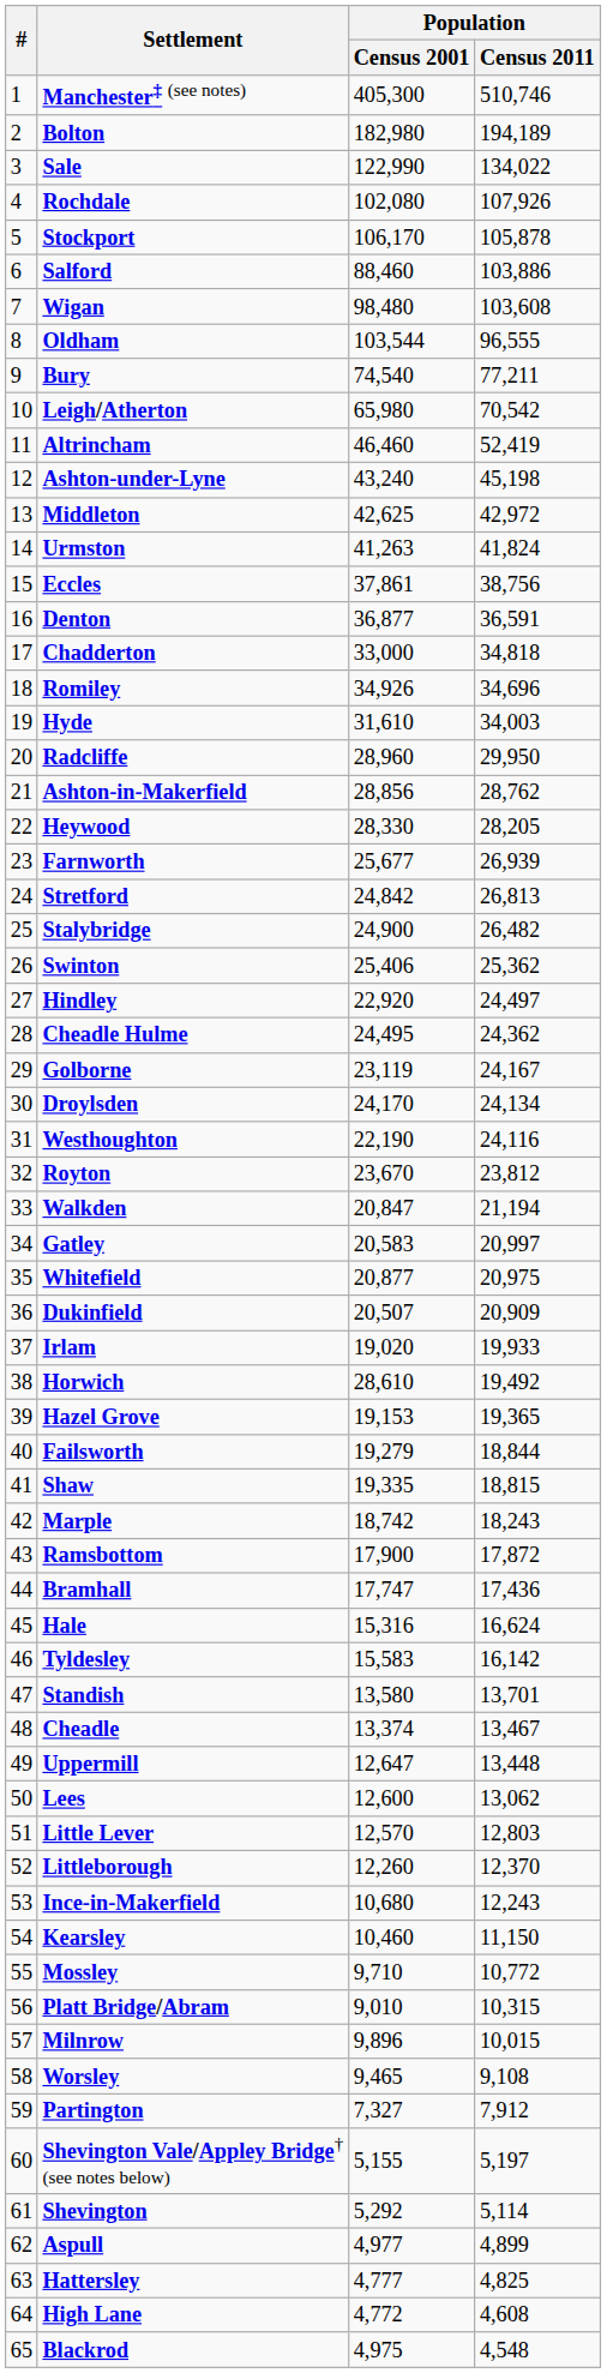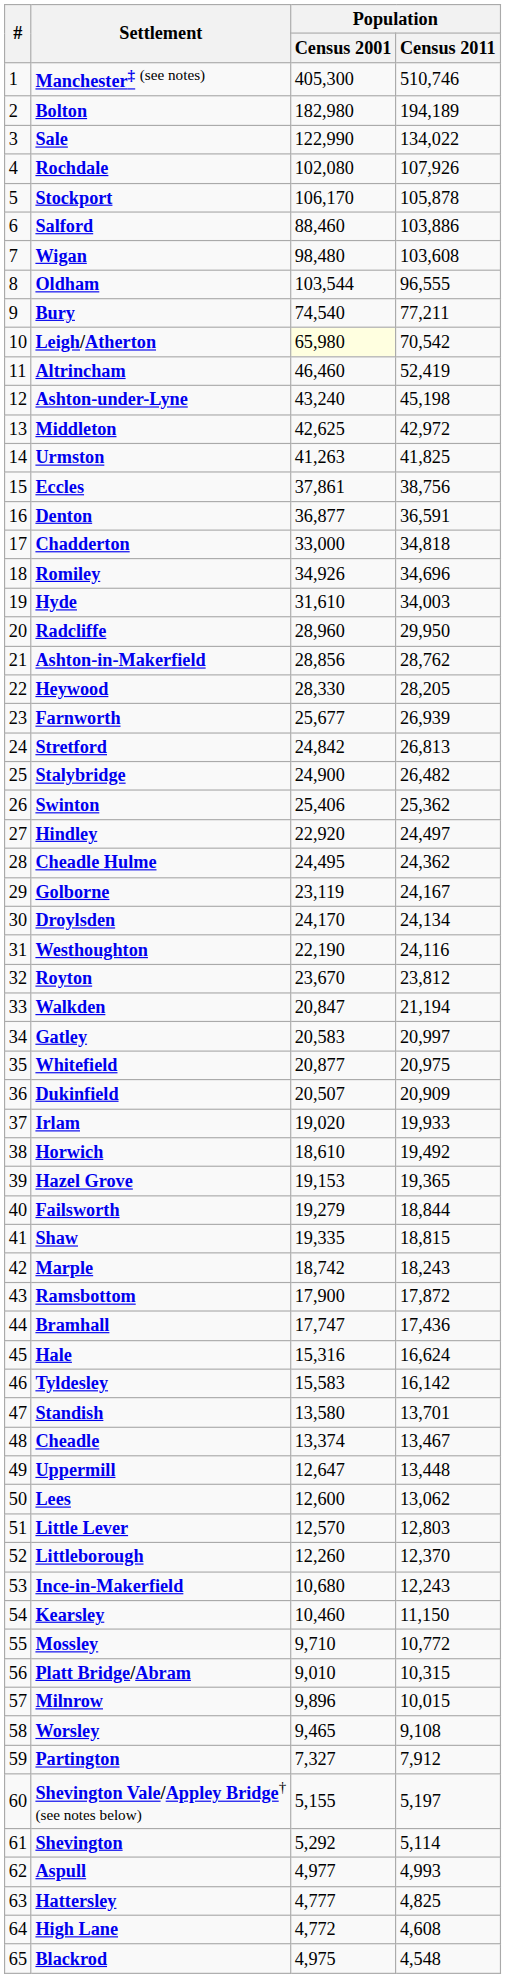Leigh/Atherton | Population / Census 2001: no background -> lightyellow background
Urmston | Population / Census 2011: 41,824 -> 41,825
Horwich | Population / Census 2001: 28,610 -> 18,610
Aspull | Population / Census 2011: 4,899 -> 4,993
